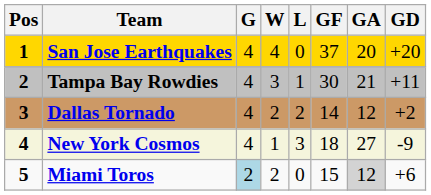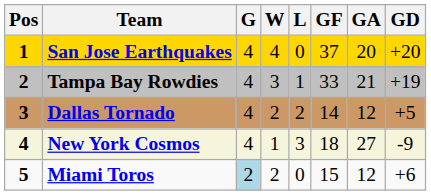Tampa Bay Rowdies | GF: 30 -> 33
Tampa Bay Rowdies | GD: +11 -> +19
Dallas Tornado | GD: +2 -> +5
Miami Toros | GA: lightgrey background -> no background
